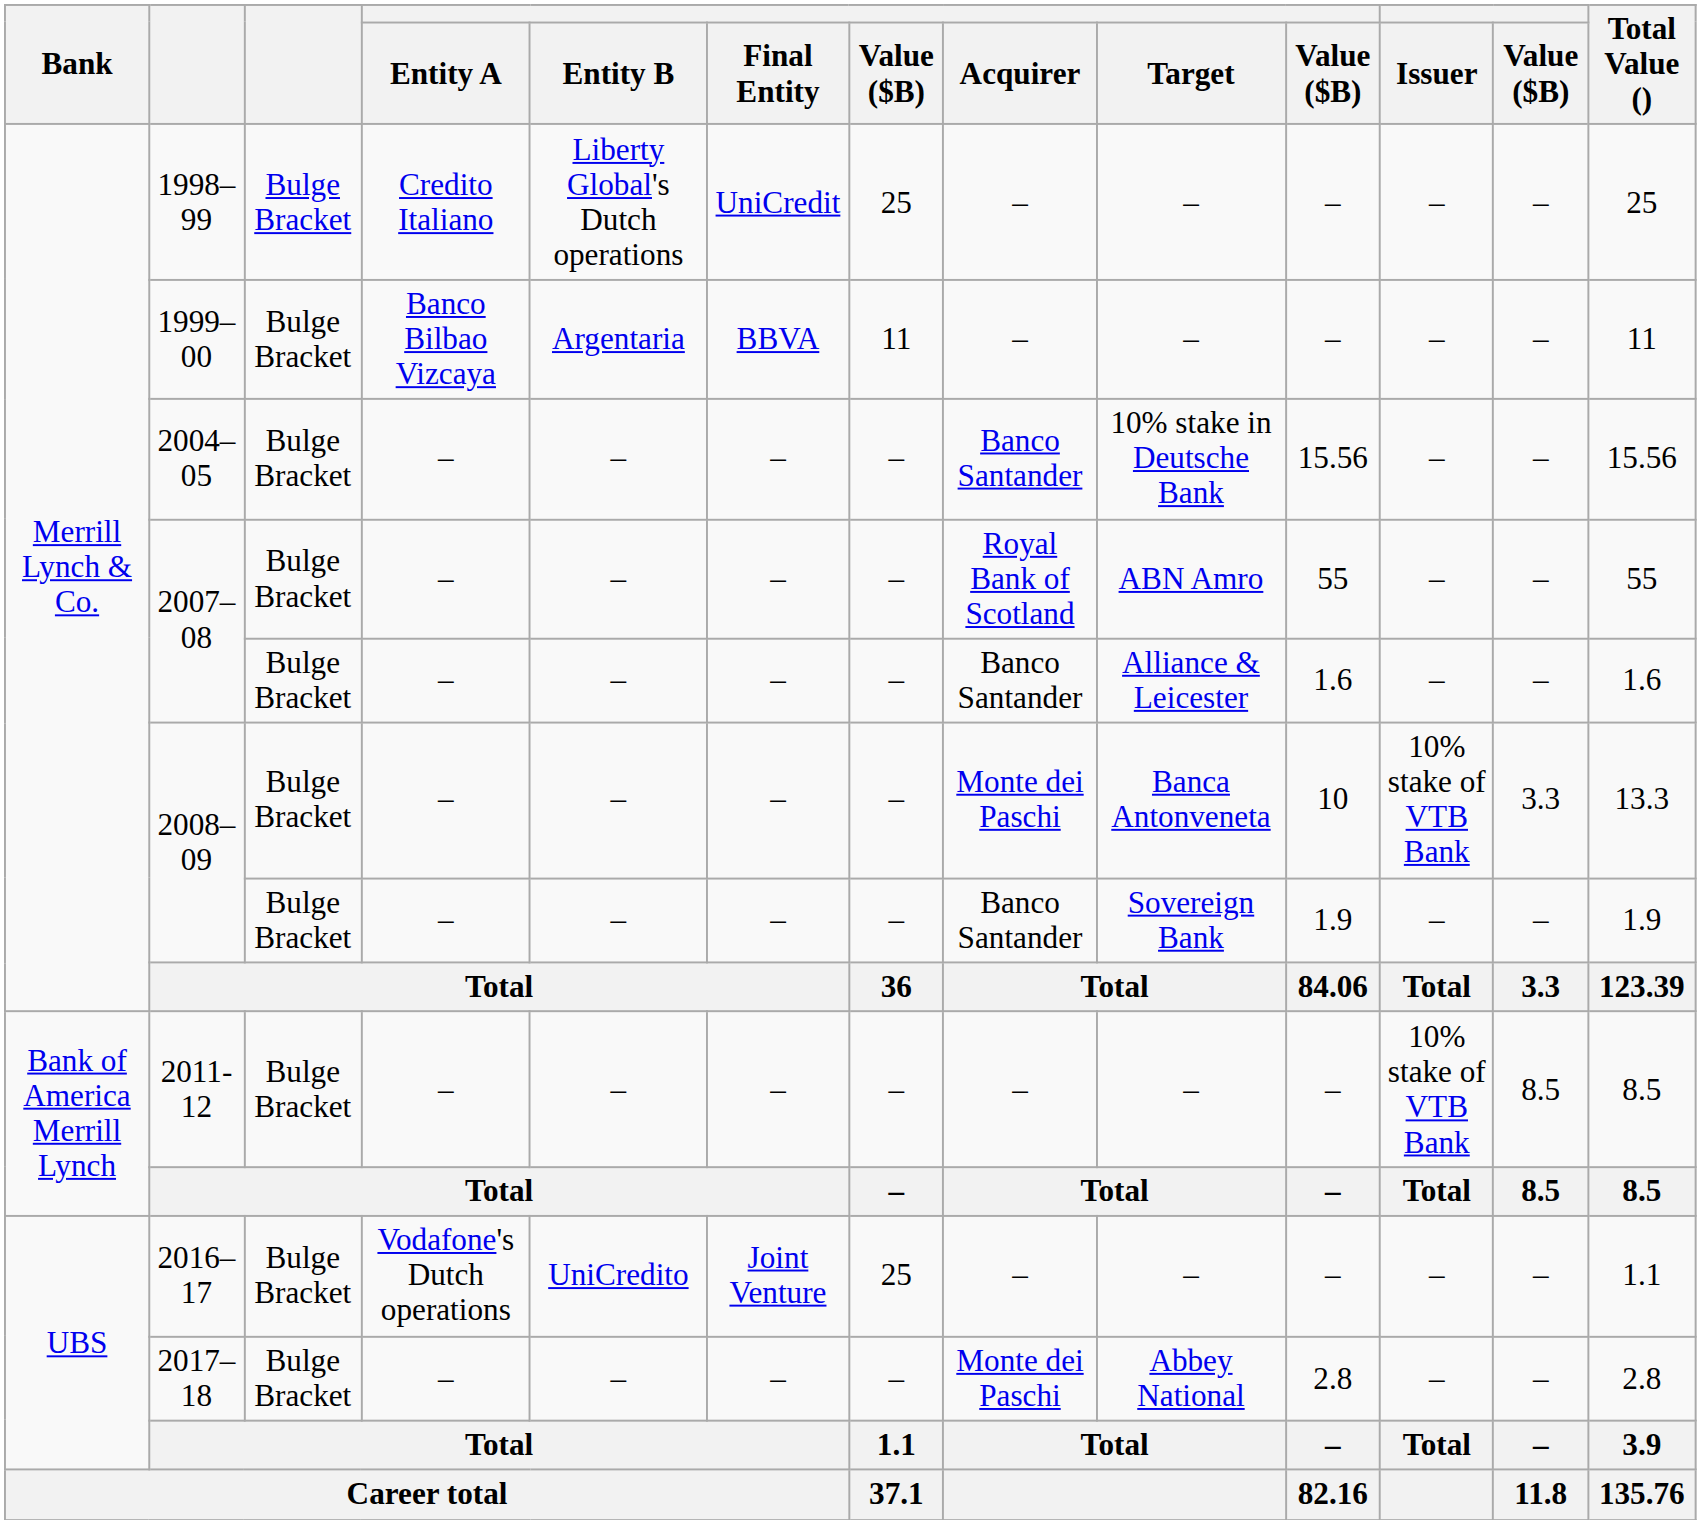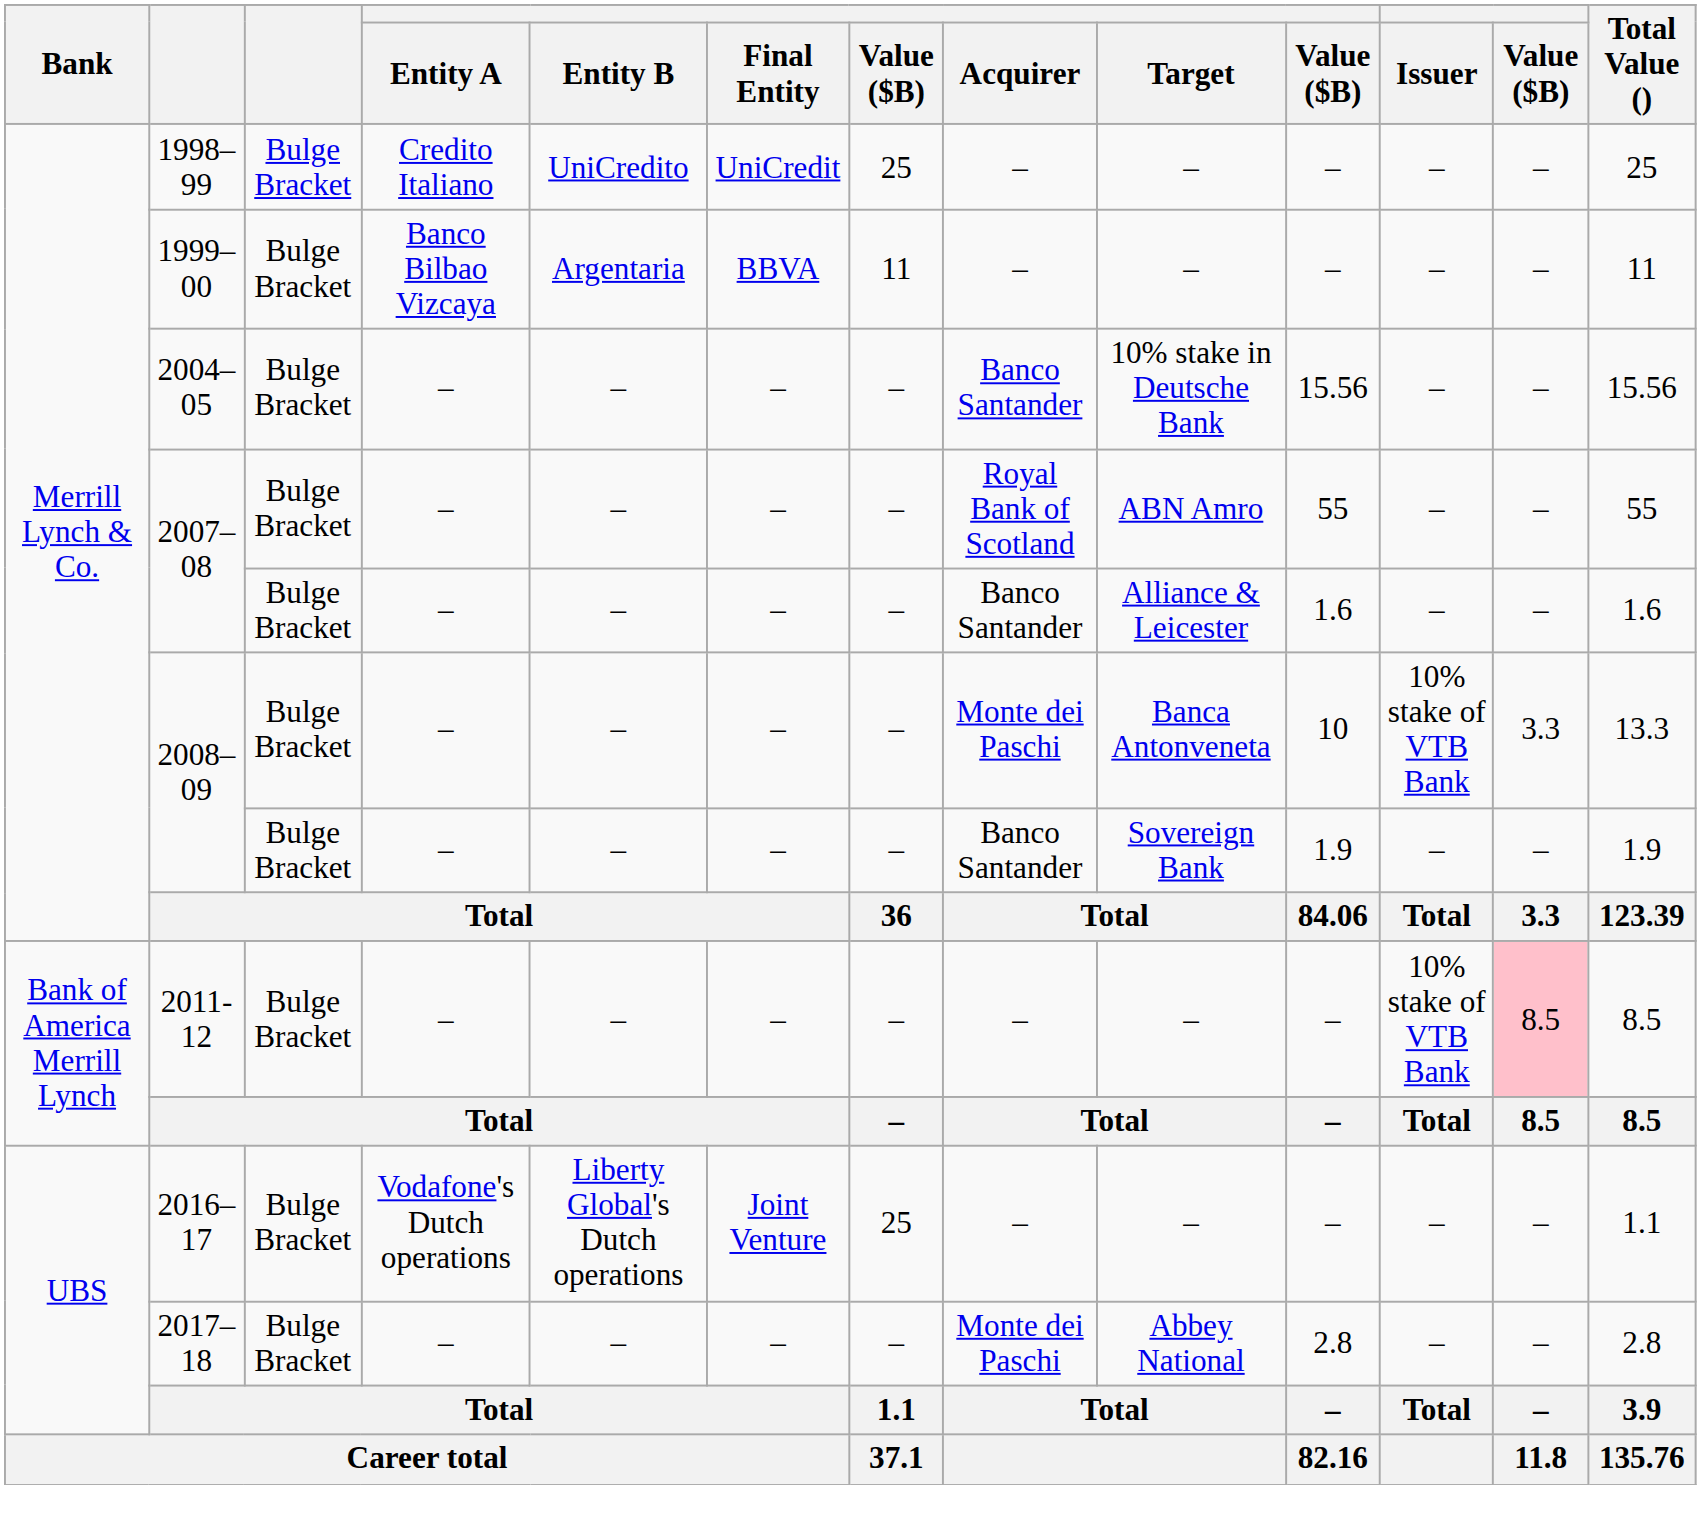1998–99 | Entity B: Liberty Global's Dutch operations -> UniCredito
2011-12 | column 12: no background -> pink background
2016–17 | Entity B: UniCredito -> Liberty Global's Dutch operations
